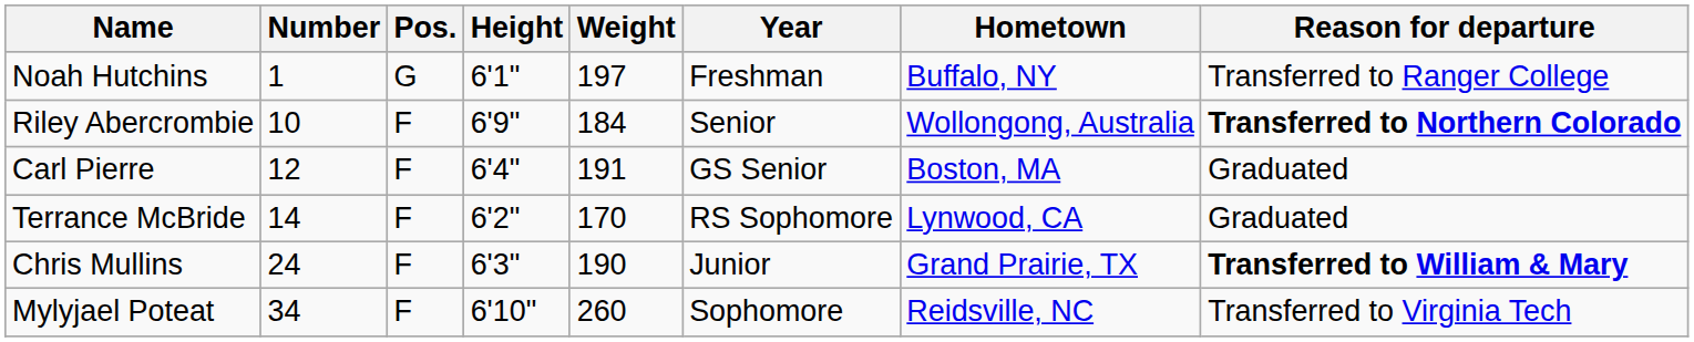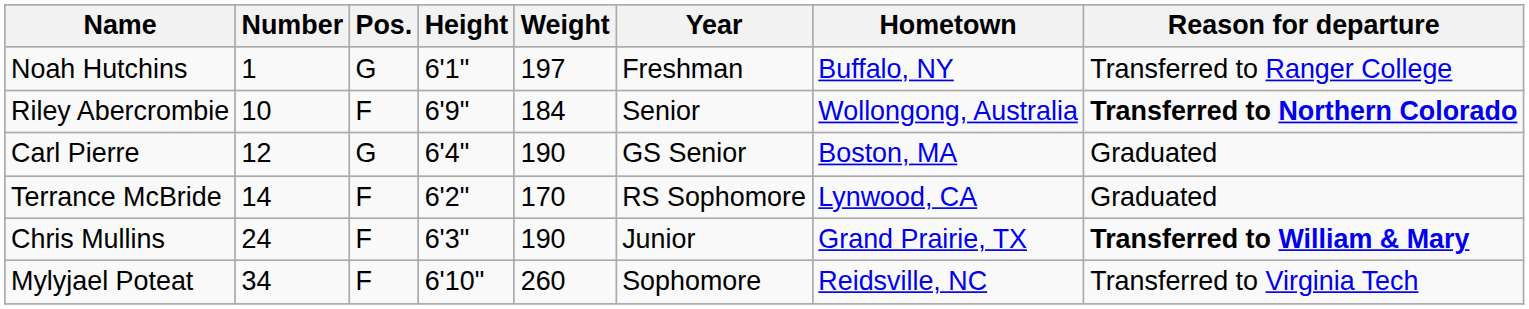Carl Pierre | Pos.: F -> G
Carl Pierre | Weight: 191 -> 190
